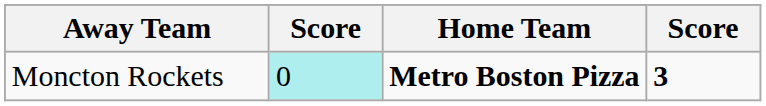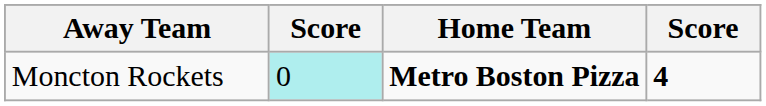Moncton Rockets | column 4: 3 -> 4
